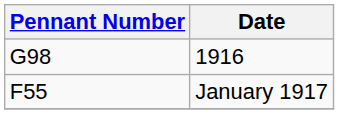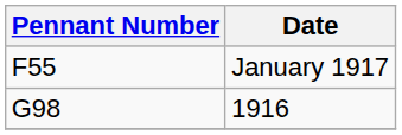rows swapped: 1916 <-> January 1917
